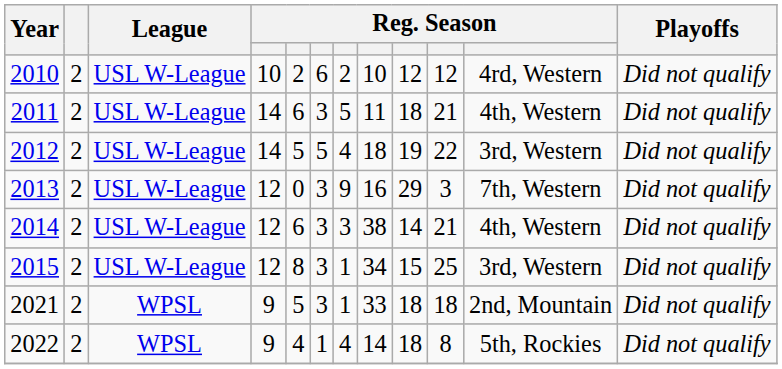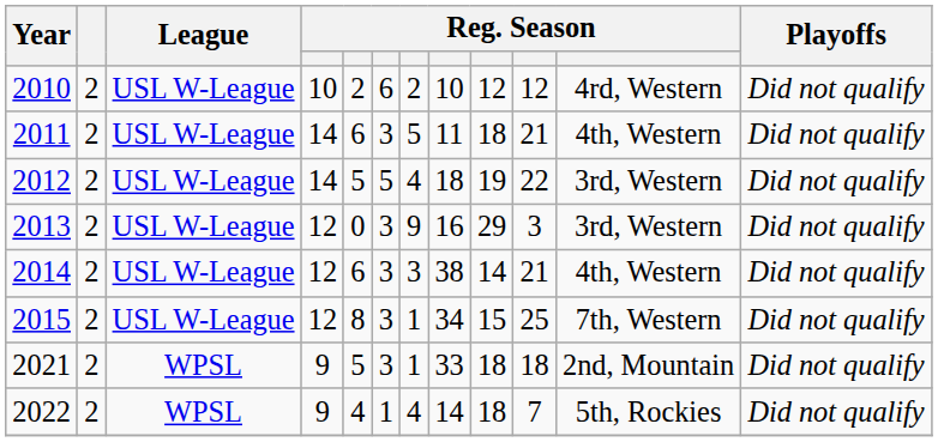2013 | column 11: 7th, Western -> 3rd, Western
2015 | column 11: 3rd, Western -> 7th, Western
2022 | column 10: 8 -> 7
